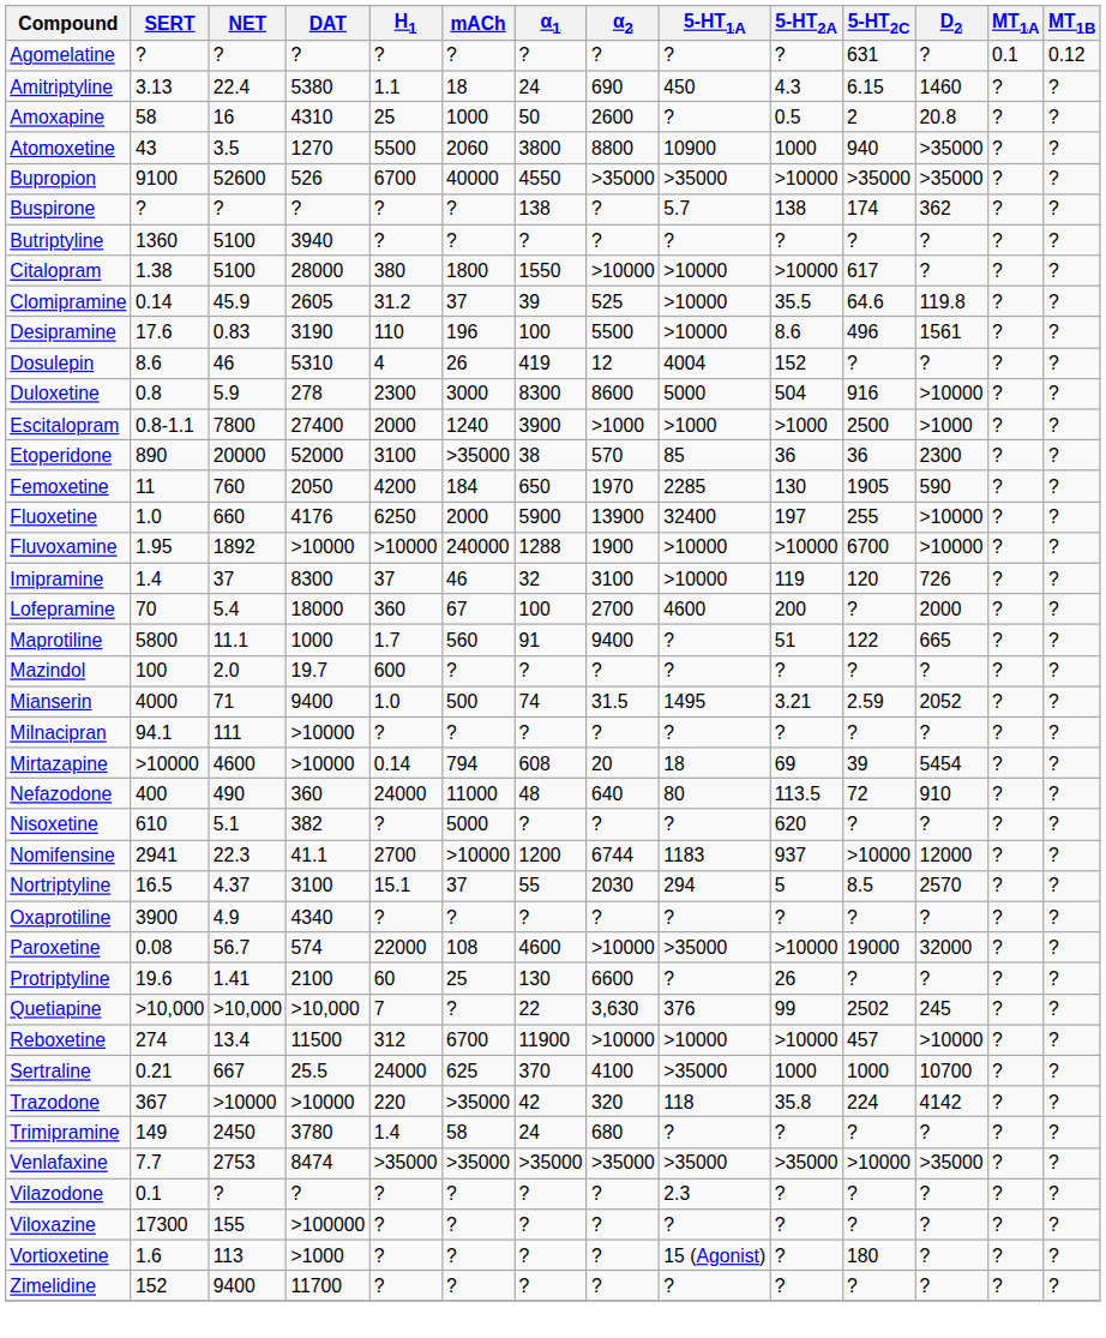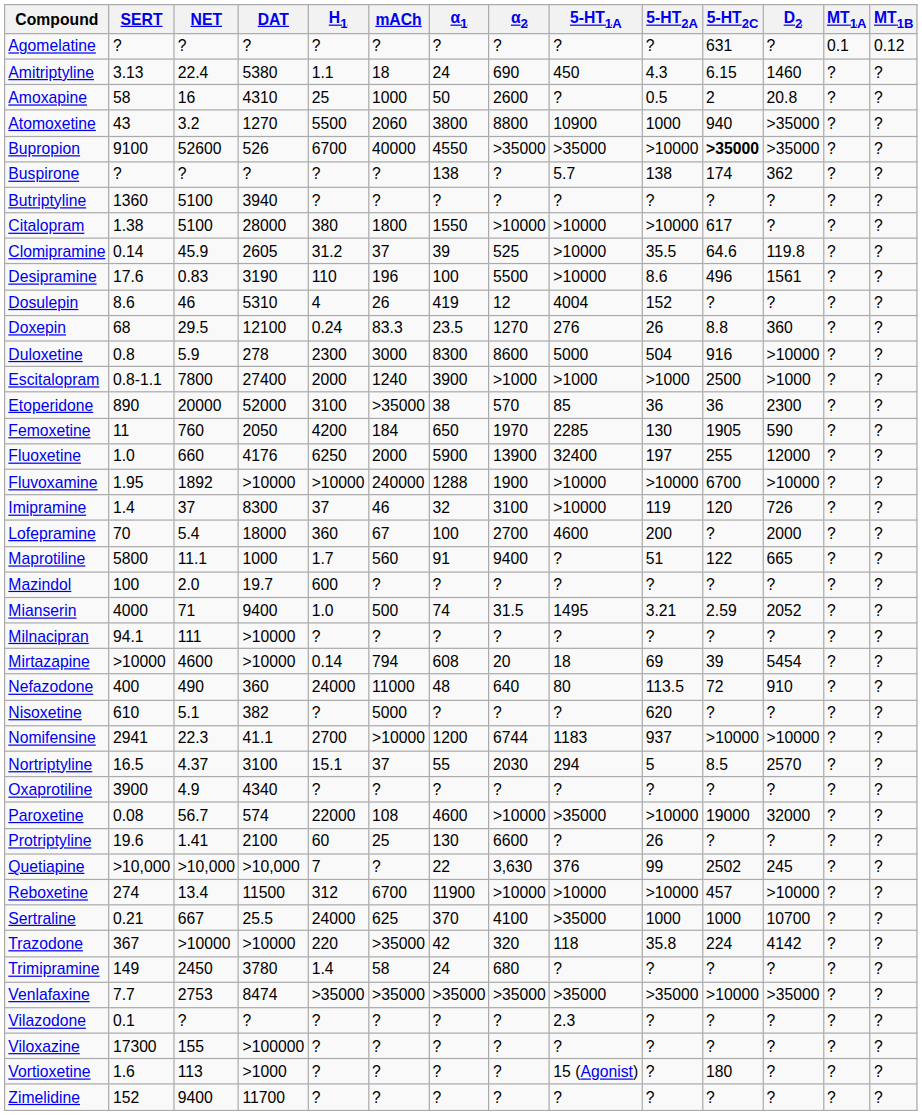Atomoxetine | NET: 3.5 -> 3.2
Bupropion | 5-HT2C: normal -> bold
+ row: Doxepin | 68 | 29.5 | 12100 | 0.24 | 83.3 | 23.5 | 1270 | 276 | 26 | 8.8 | 360 | ? | ?
Fluoxetine | D2: >10000 -> 12000
Nomifensine | D2: 12000 -> >10000
